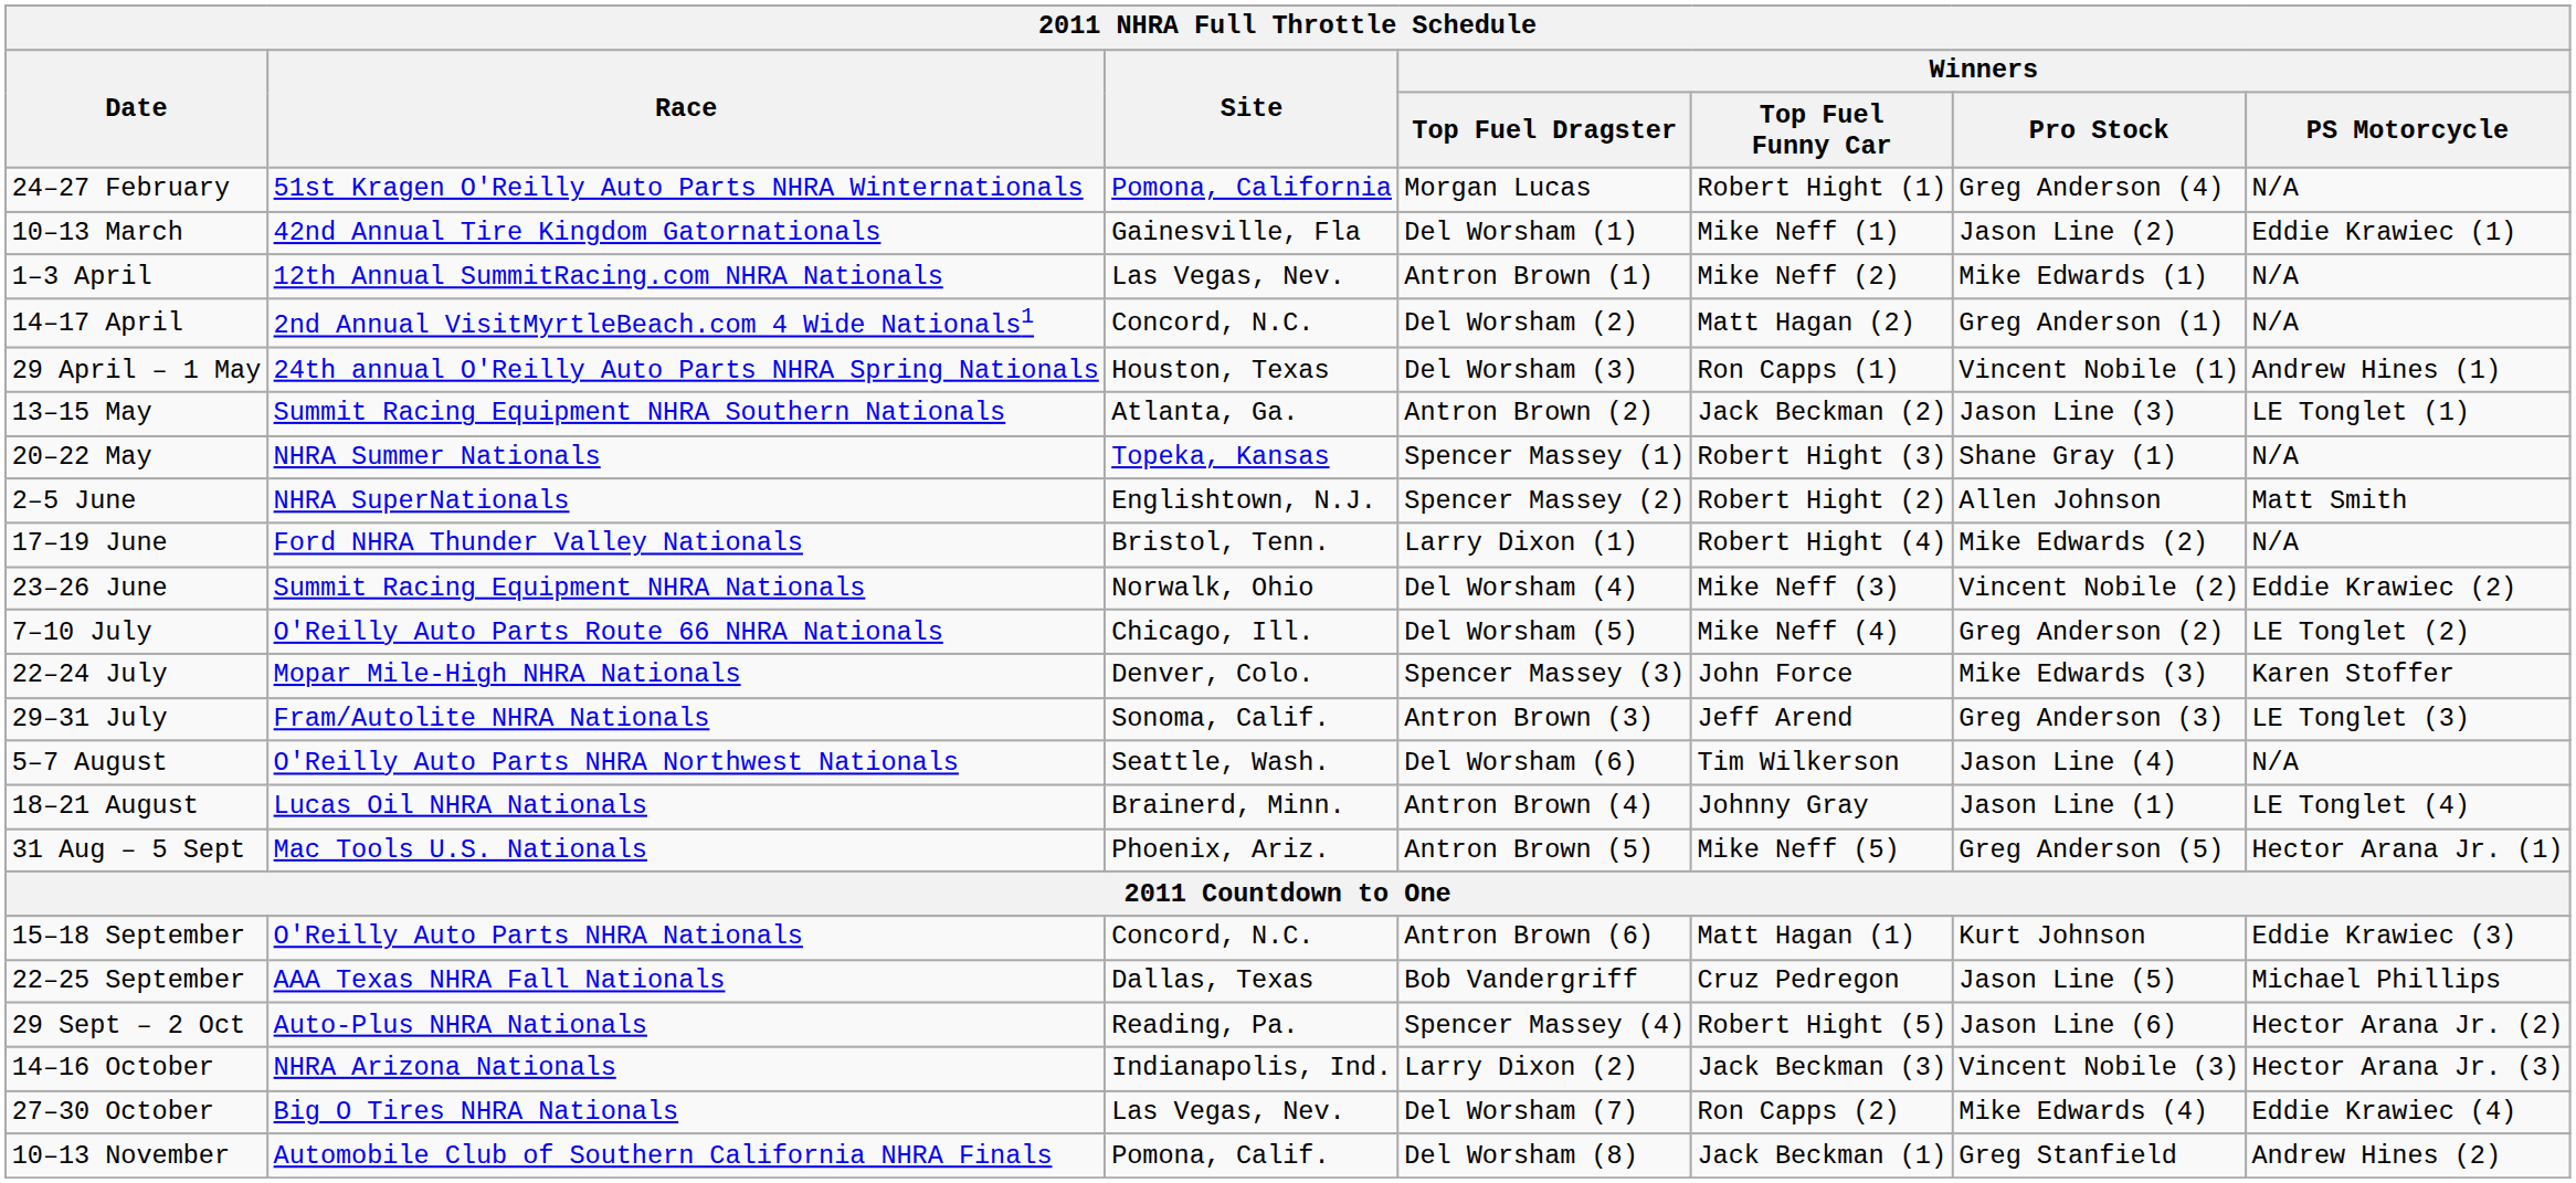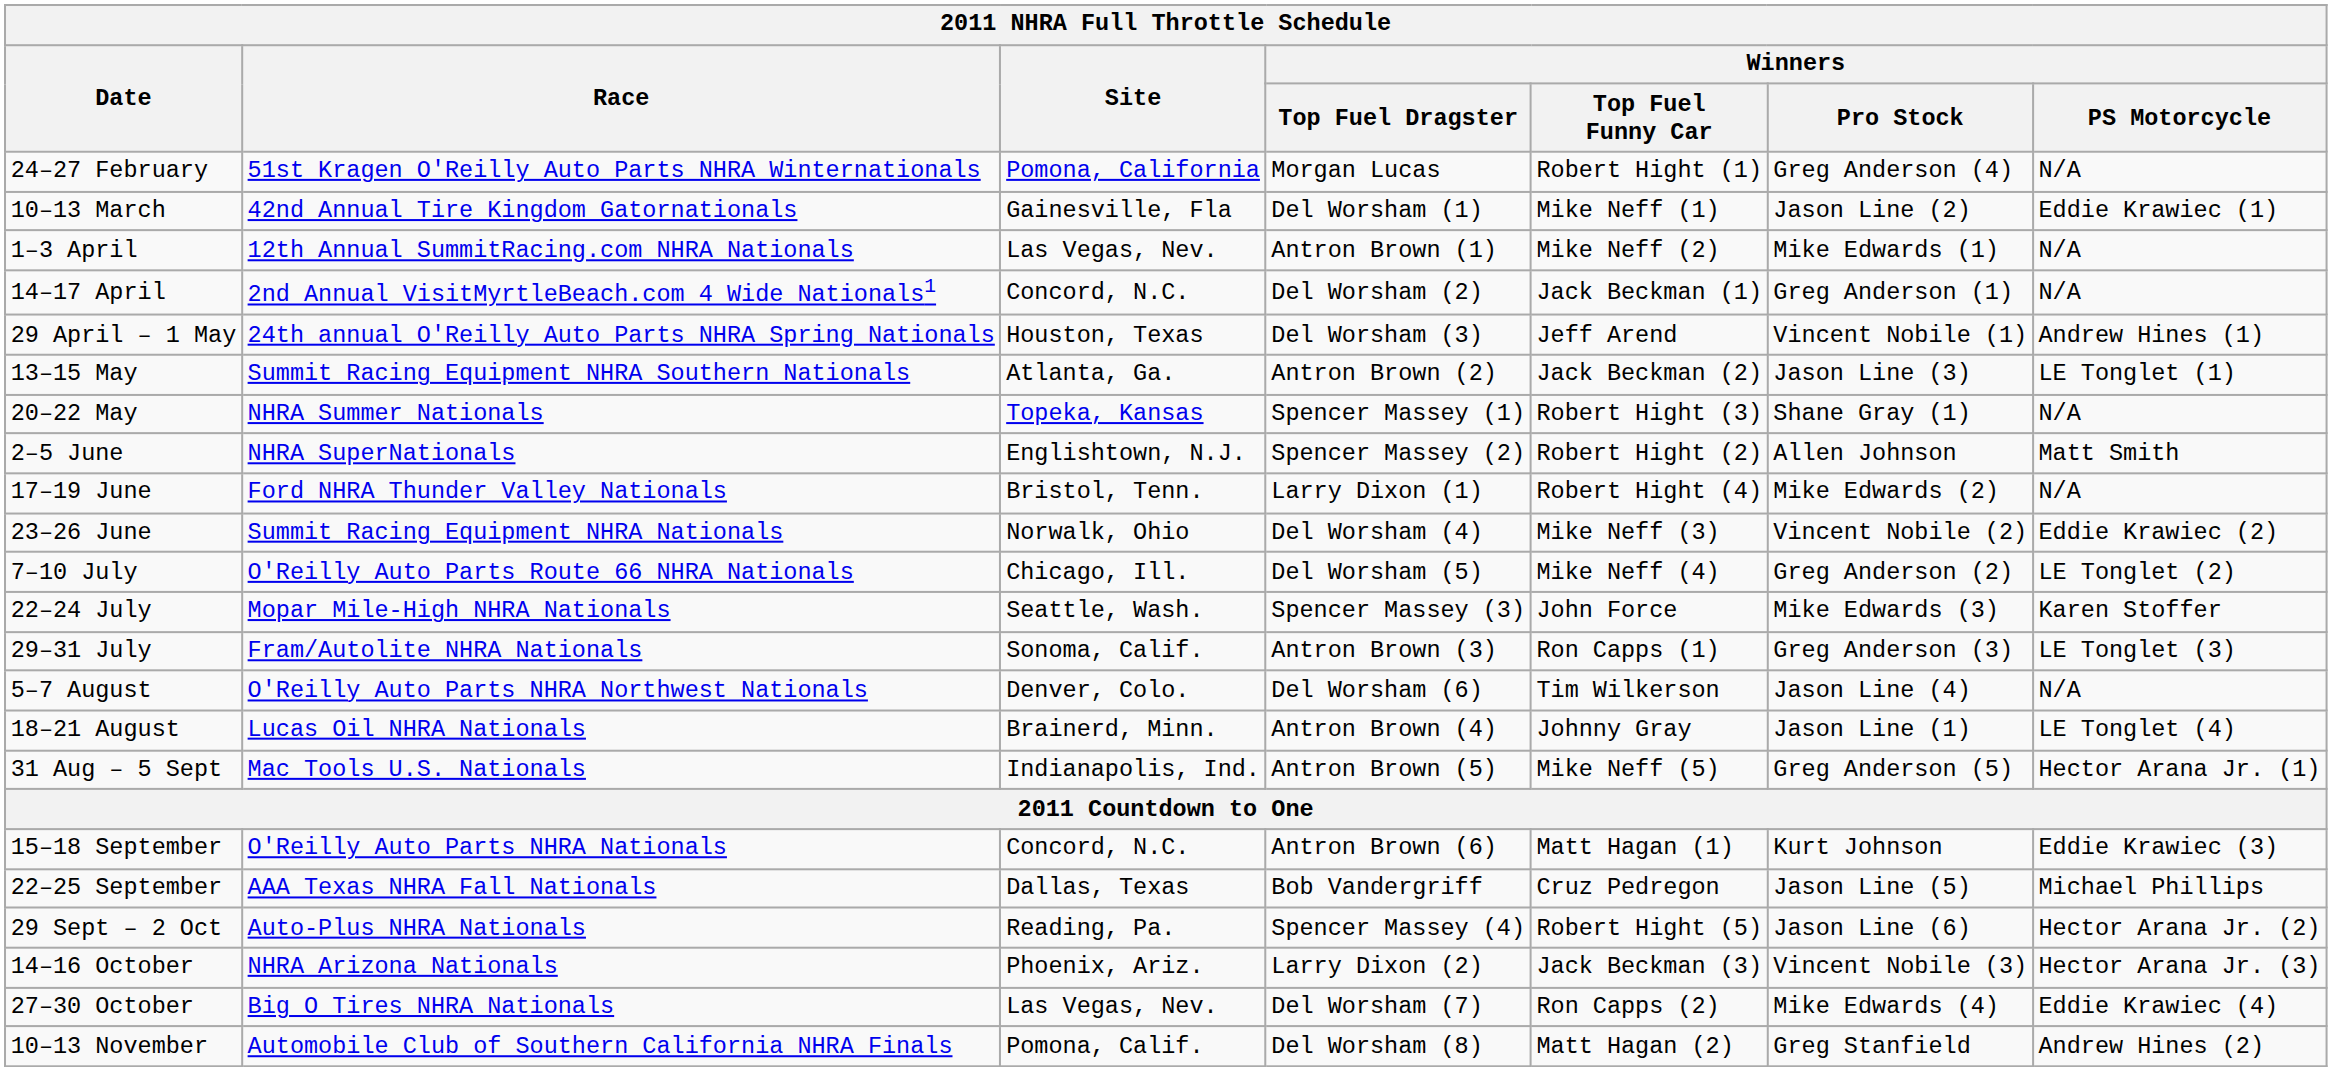14–17 April | Winners / Top Fuel Funny Car: Matt Hagan (2) -> Jack Beckman (1)
29 April – 1 May | Winners / Top Fuel Funny Car: Ron Capps (1) -> Jeff Arend
22–24 July | Site: Denver, Colo. -> Seattle, Wash.
29–31 July | Winners / Top Fuel Funny Car: Jeff Arend -> Ron Capps (1)
5–7 August | Site: Seattle, Wash. -> Denver, Colo.
31 Aug – 5 Sept | Site: Phoenix, Ariz. -> Indianapolis, Ind.
14–16 October | Site: Indianapolis, Ind. -> Phoenix, Ariz.
10–13 November | Winners / Top Fuel Funny Car: Jack Beckman (1) -> Matt Hagan (2)
